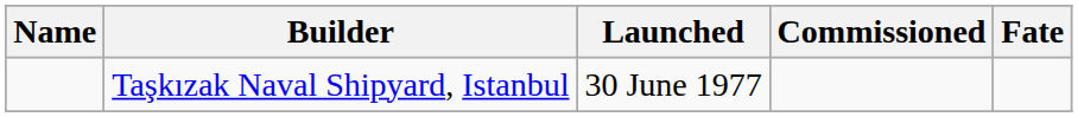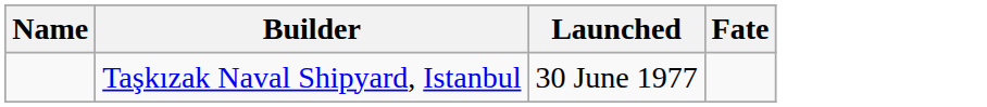- column: Commissioned
